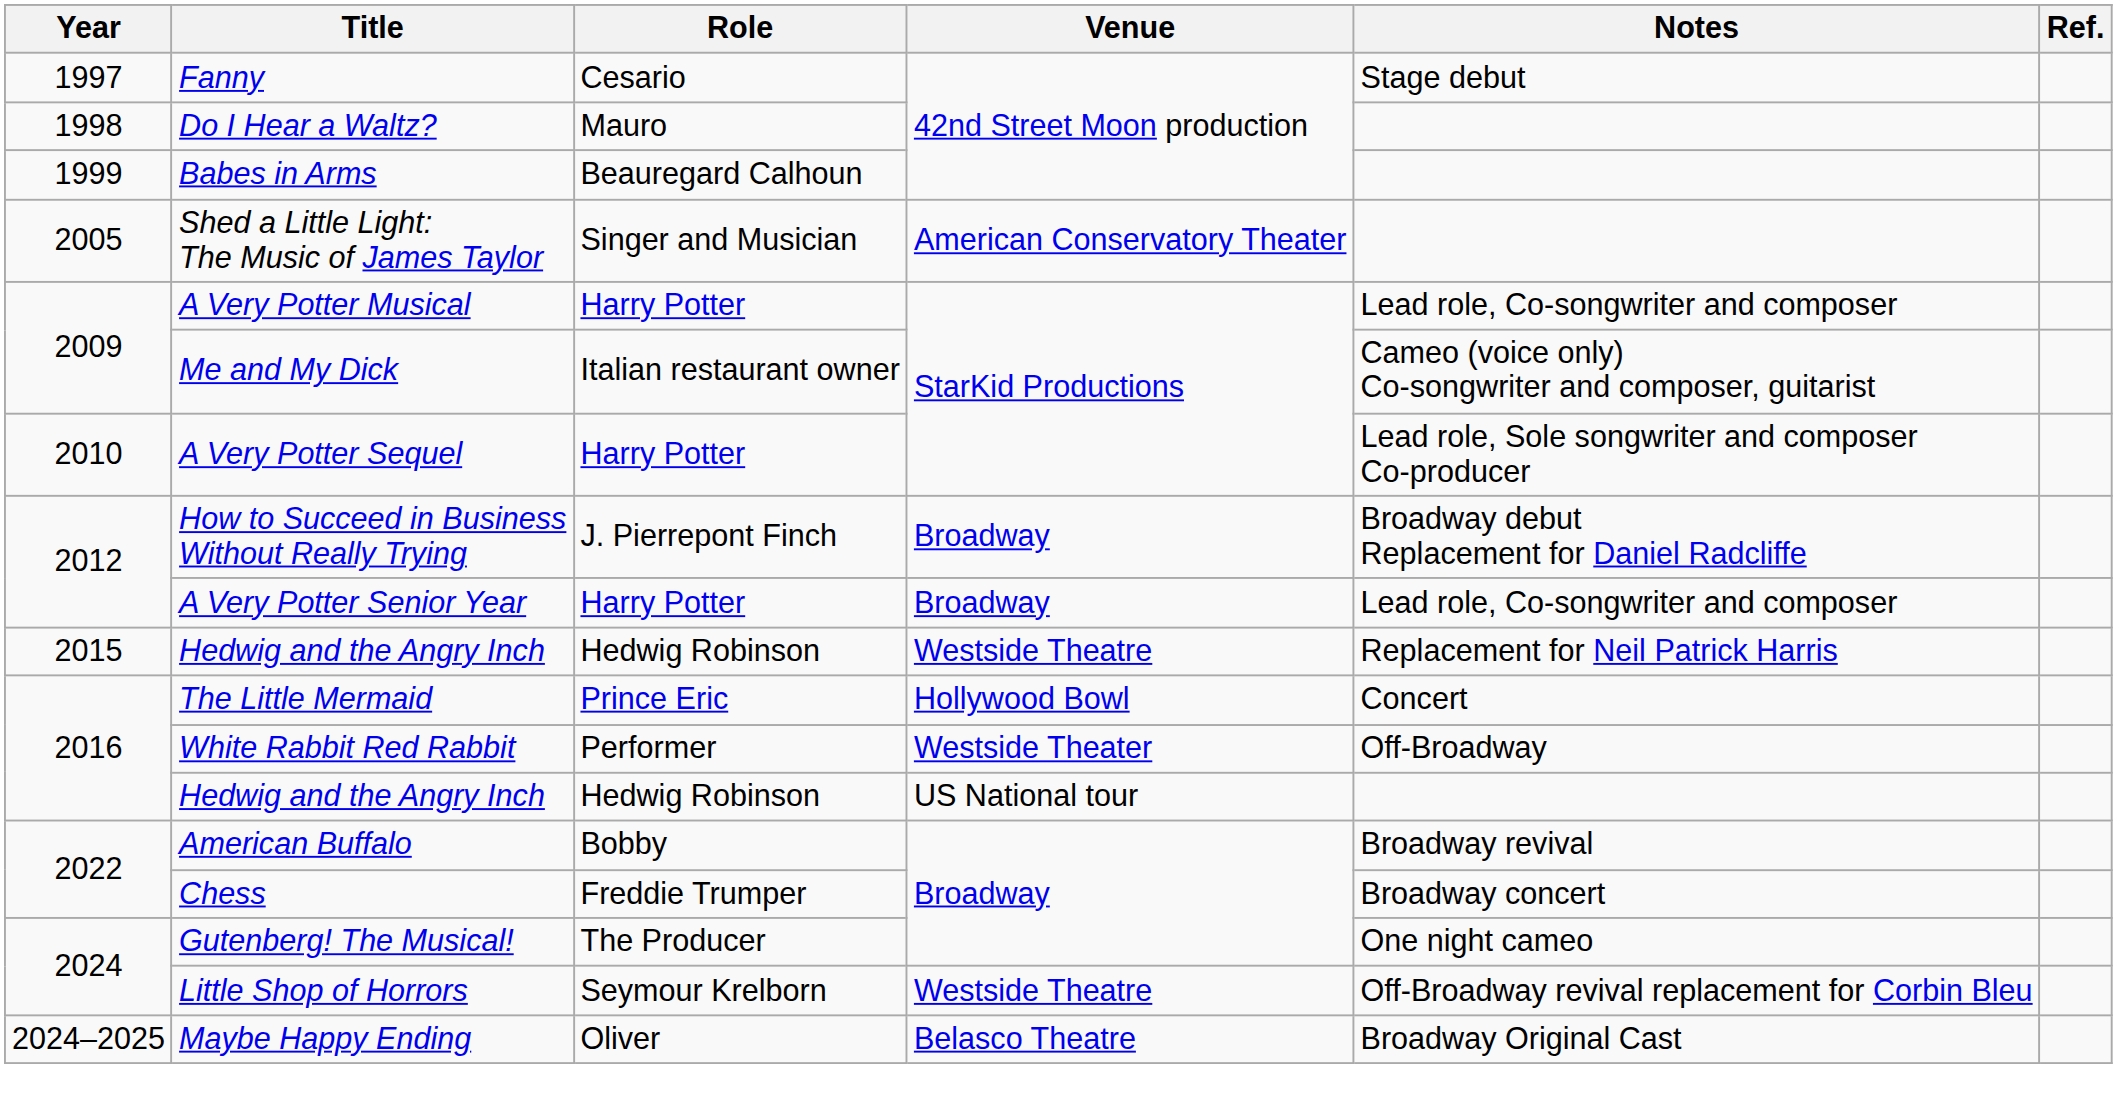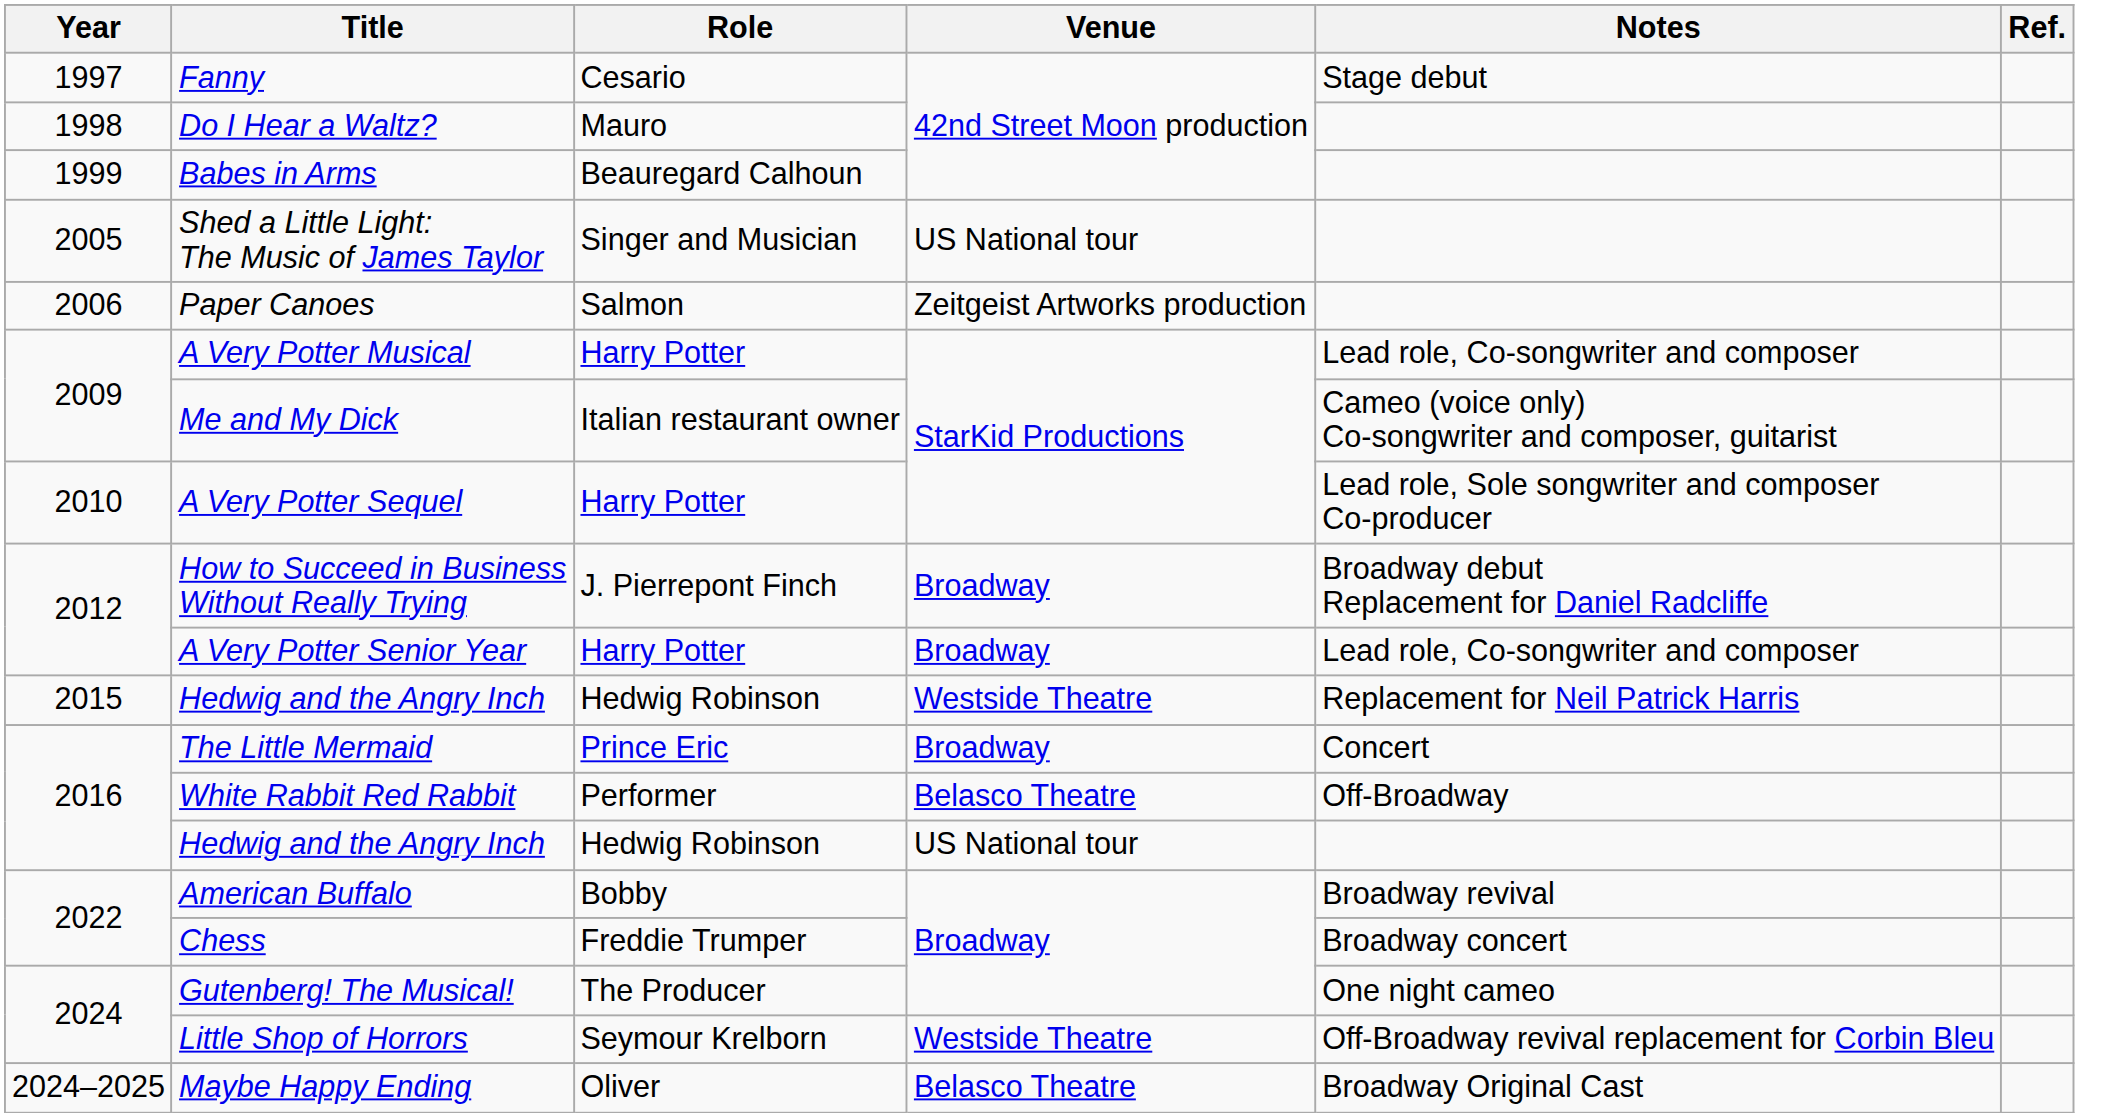Shed a Little Light: The Music of James Taylor | Venue: American Conservatory Theater -> US National tour
+ row: 2006 | Paper Canoes | Salmon | Zeitgeist Artworks production
The Little Mermaid | Venue: Hollywood Bowl -> Broadway
White Rabbit Red Rabbit | Venue: Westside Theater -> Belasco Theatre
